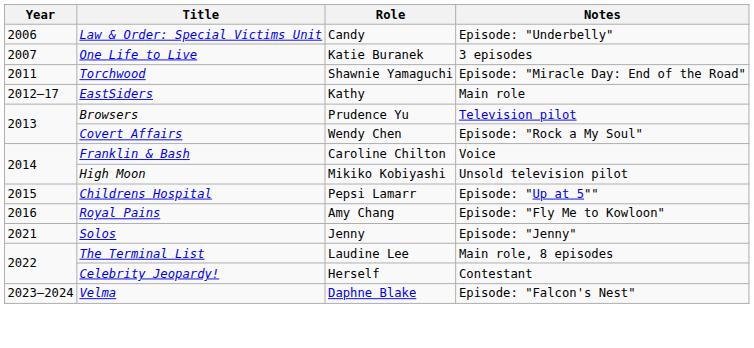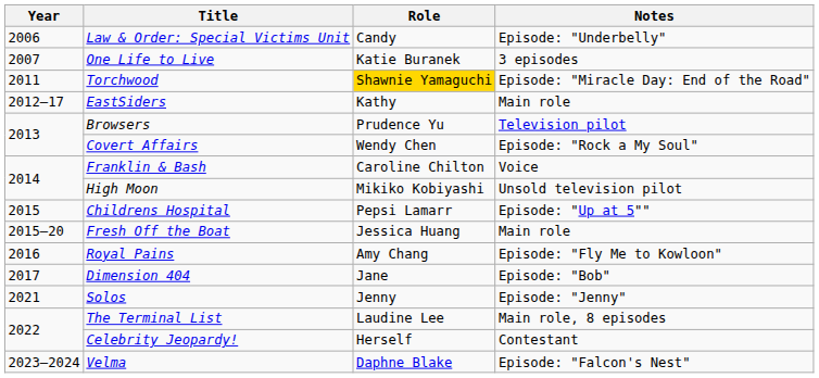Torchwood | Role: no background -> gold background
+ row: 2015–20 | Fresh Off the Boat | Jessica Huang | Main role
+ row: 2017 | Dimension 404 | Jane | Episode: "Bob"
